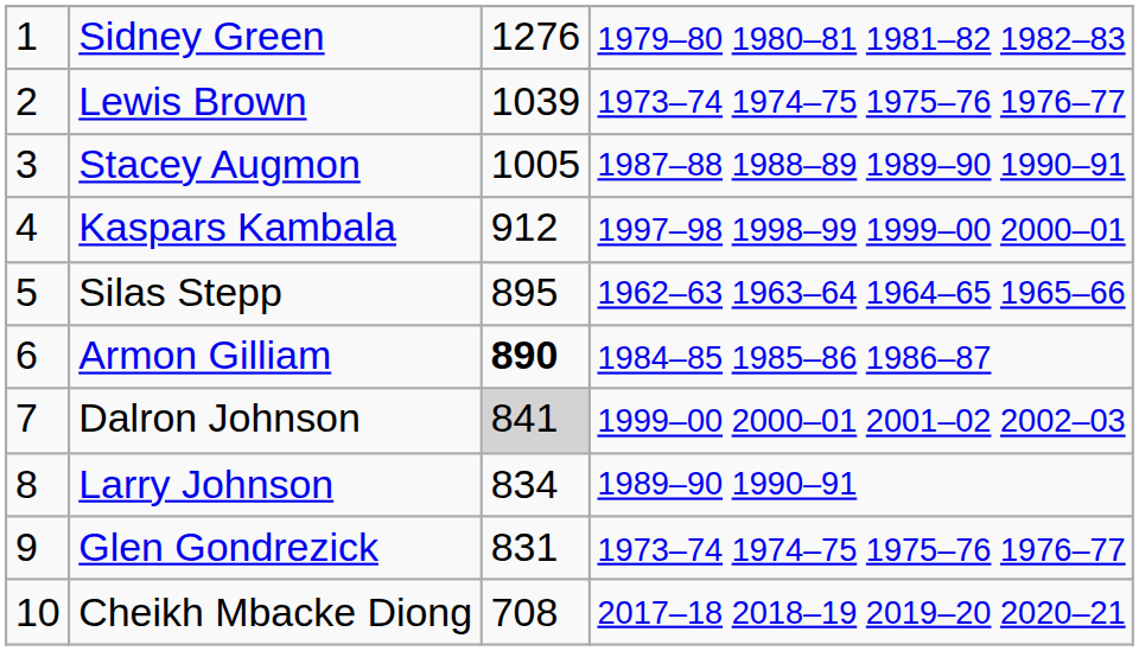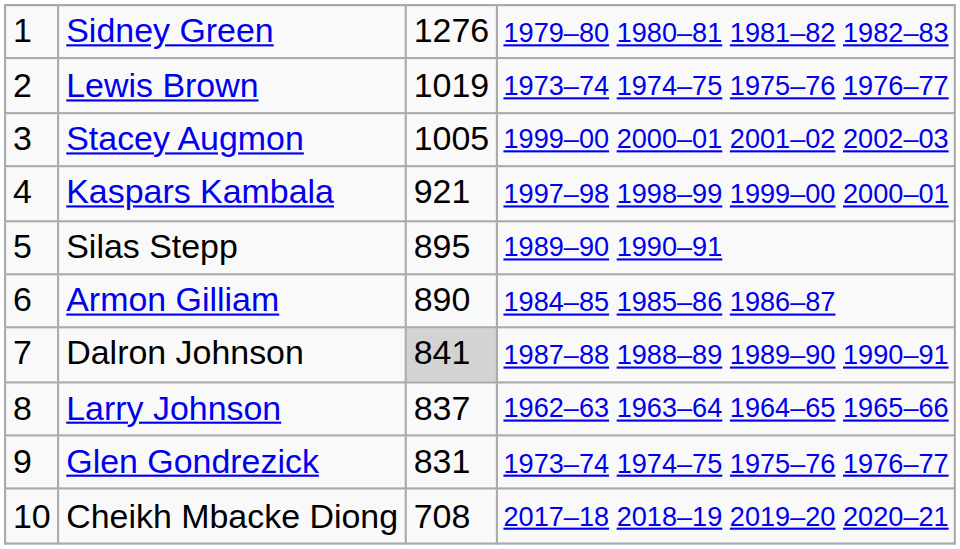Lewis Brown | column 3: 1039 -> 1019
Stacey Augmon | column 4: 1987–88 1988–89 1989–90 1990–91 -> 1999–00 2000–01 2001–02 2002–03
Kaspars Kambala | column 3: 912 -> 921
Silas Stepp | column 4: 1962–63 1963–64 1964–65 1965–66 -> 1989–90 1990–91
Armon Gilliam | column 3: bold -> normal
Dalron Johnson | column 4: 1999–00 2000–01 2001–02 2002–03 -> 1987–88 1988–89 1989–90 1990–91
Larry Johnson | column 3: 834 -> 837
Larry Johnson | column 4: 1989–90 1990–91 -> 1962–63 1963–64 1964–65 1965–66
